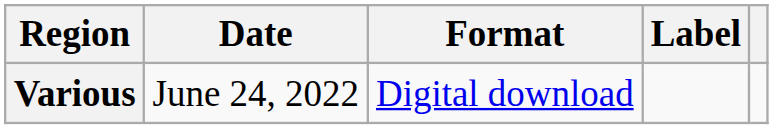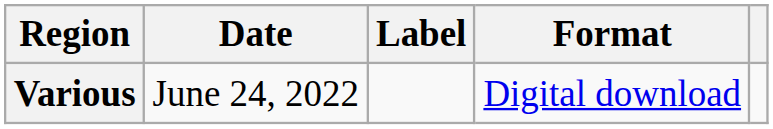columns swapped: Format <-> Label
